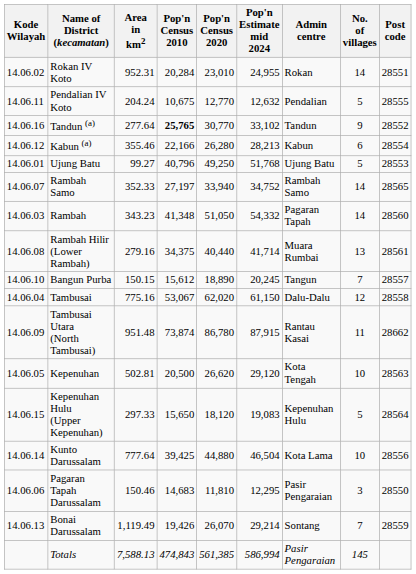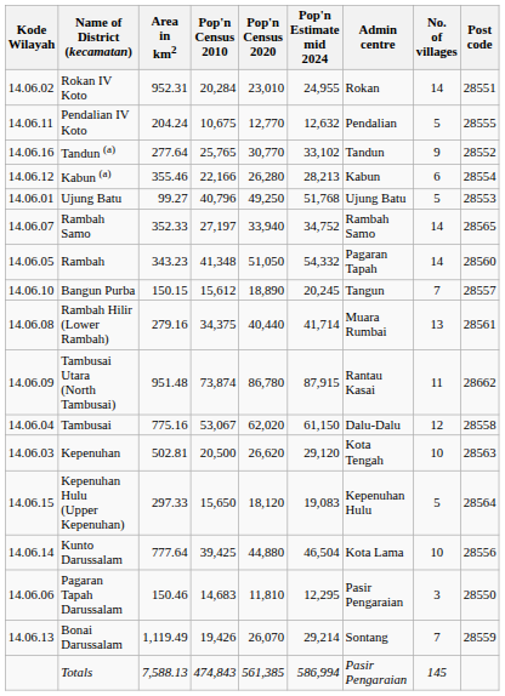Tandun (a) | Pop'n Census 2010: bold -> normal
Rambah | Kode Wilayah: 14.06.03 -> 14.06.05
rows swapped: Rambah Hilir (Lower Rambah) <-> Bangun Purba
rows swapped: Tambusai <-> Tambusai Utara (North Tambusai)
Kepenuhan | Kode Wilayah: 14.06.05 -> 14.06.03
